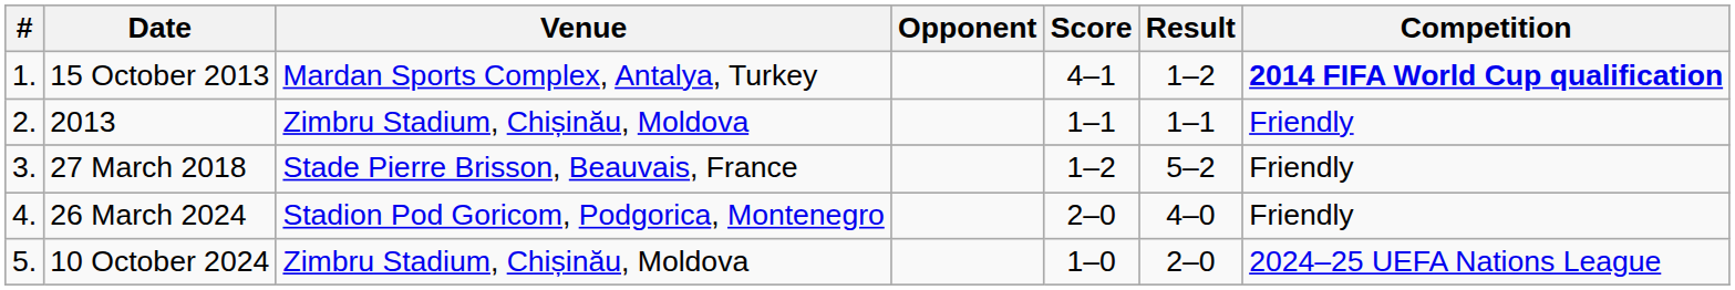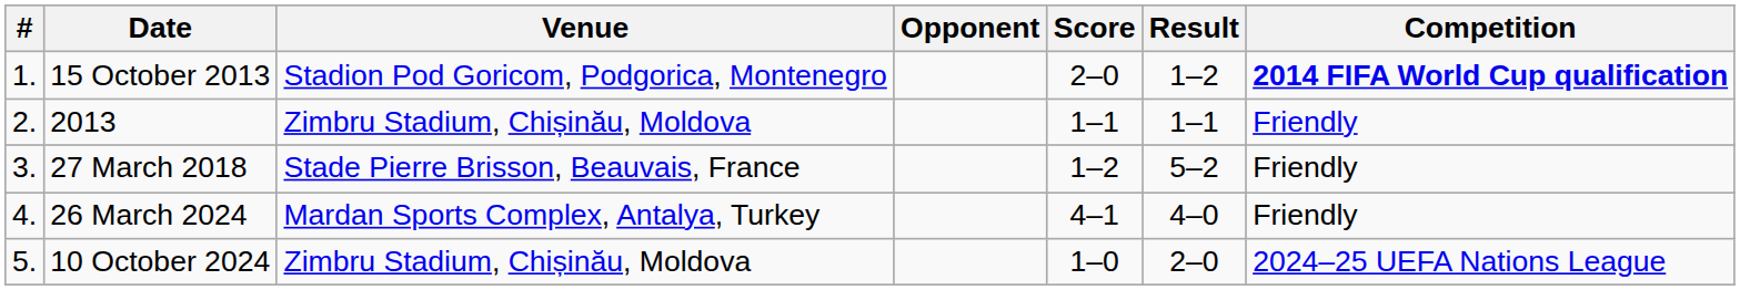15 October 2013 | Venue: Mardan Sports Complex, Antalya, Turkey -> Stadion Pod Goricom, Podgorica, Montenegro
15 October 2013 | Score: 4–1 -> 2–0
26 March 2024 | Venue: Stadion Pod Goricom, Podgorica, Montenegro -> Mardan Sports Complex, Antalya, Turkey
26 March 2024 | Score: 2–0 -> 4–1
